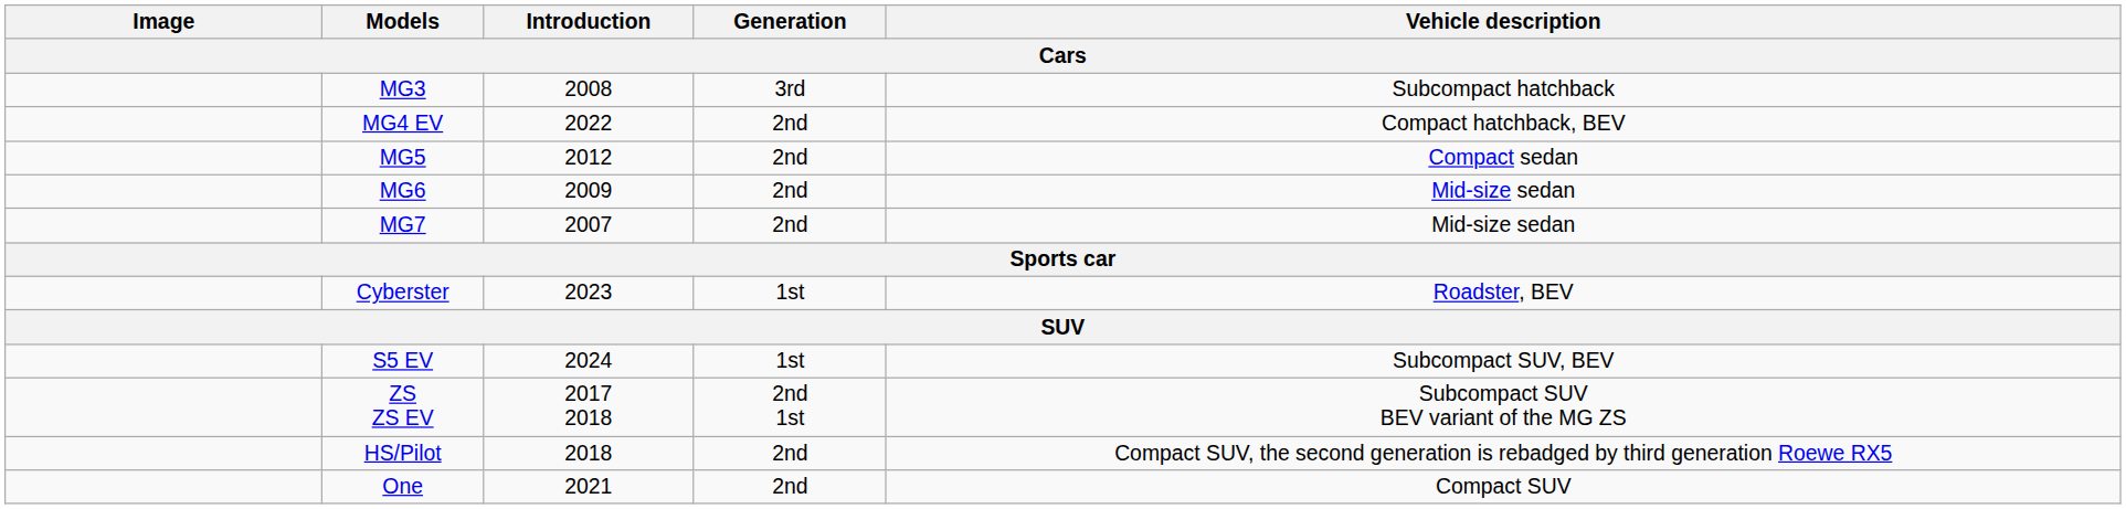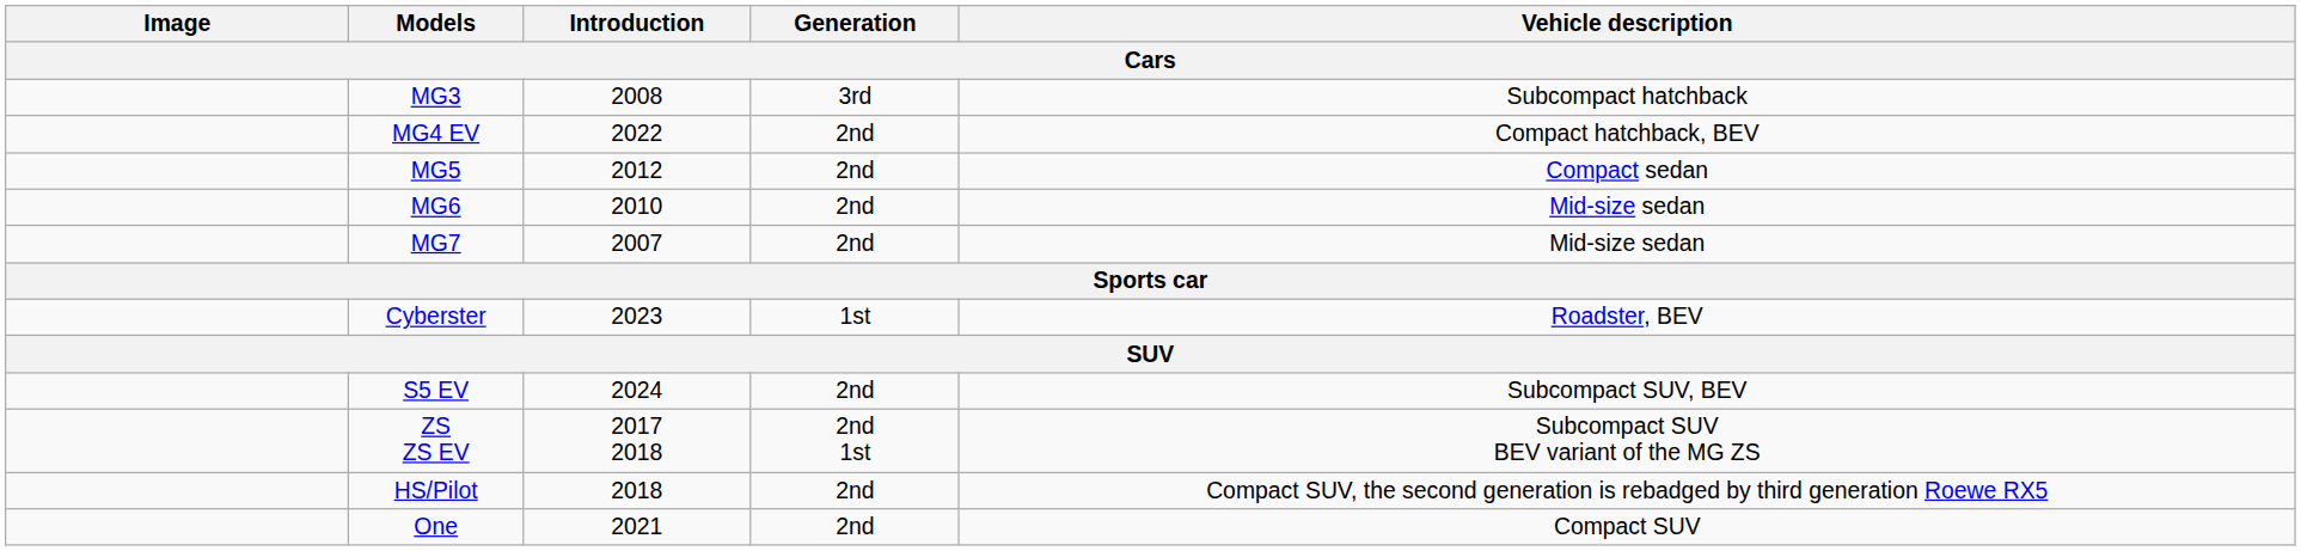MG6 | Introduction: 2009 -> 2010
S5 EV | Generation: 1st -> 2nd
